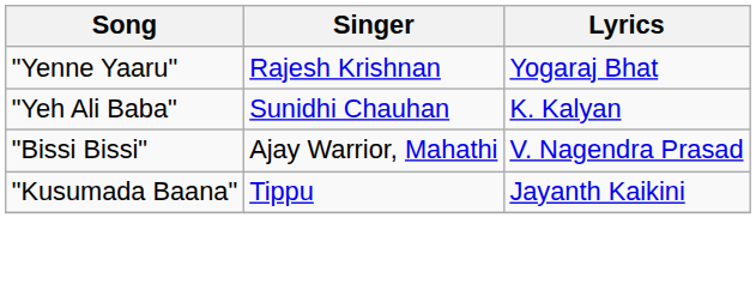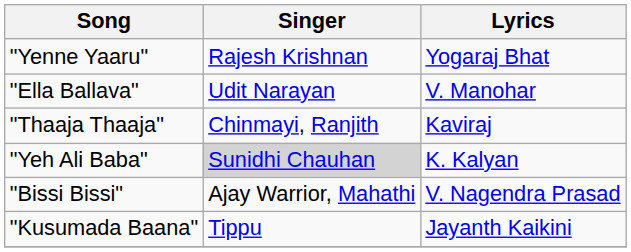+ row: "Ella Ballava" | Udit Narayan | V. Manohar
+ row: "Thaaja Thaaja" | Chinmayi, Ranjith | Kaviraj
"Yeh Ali Baba" | Singer: no background -> lightgrey background
